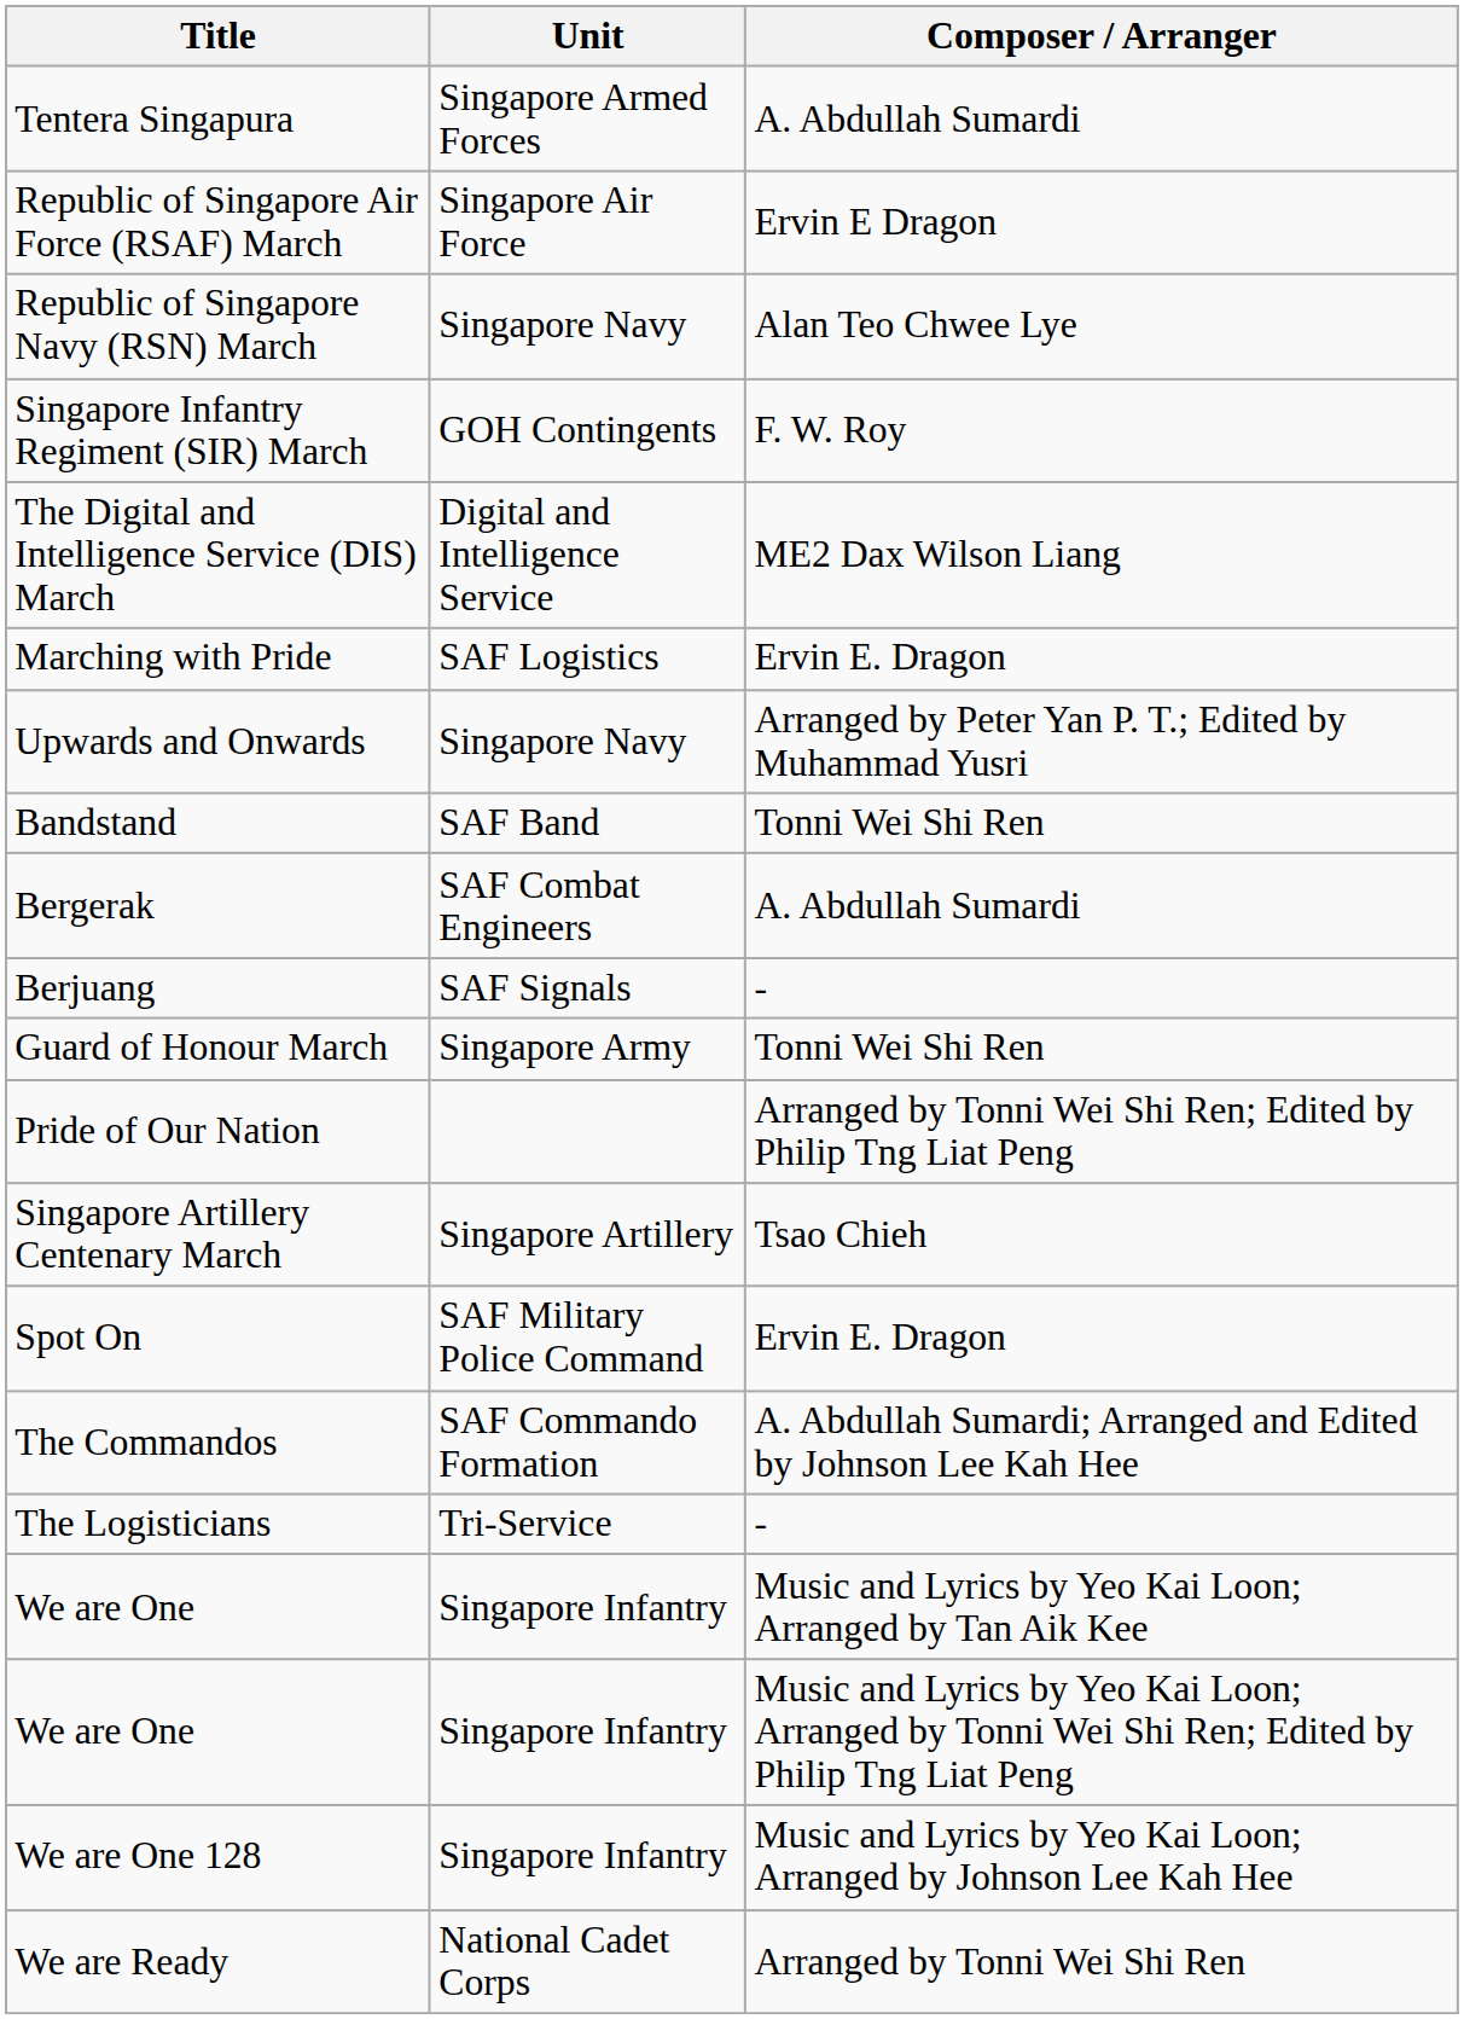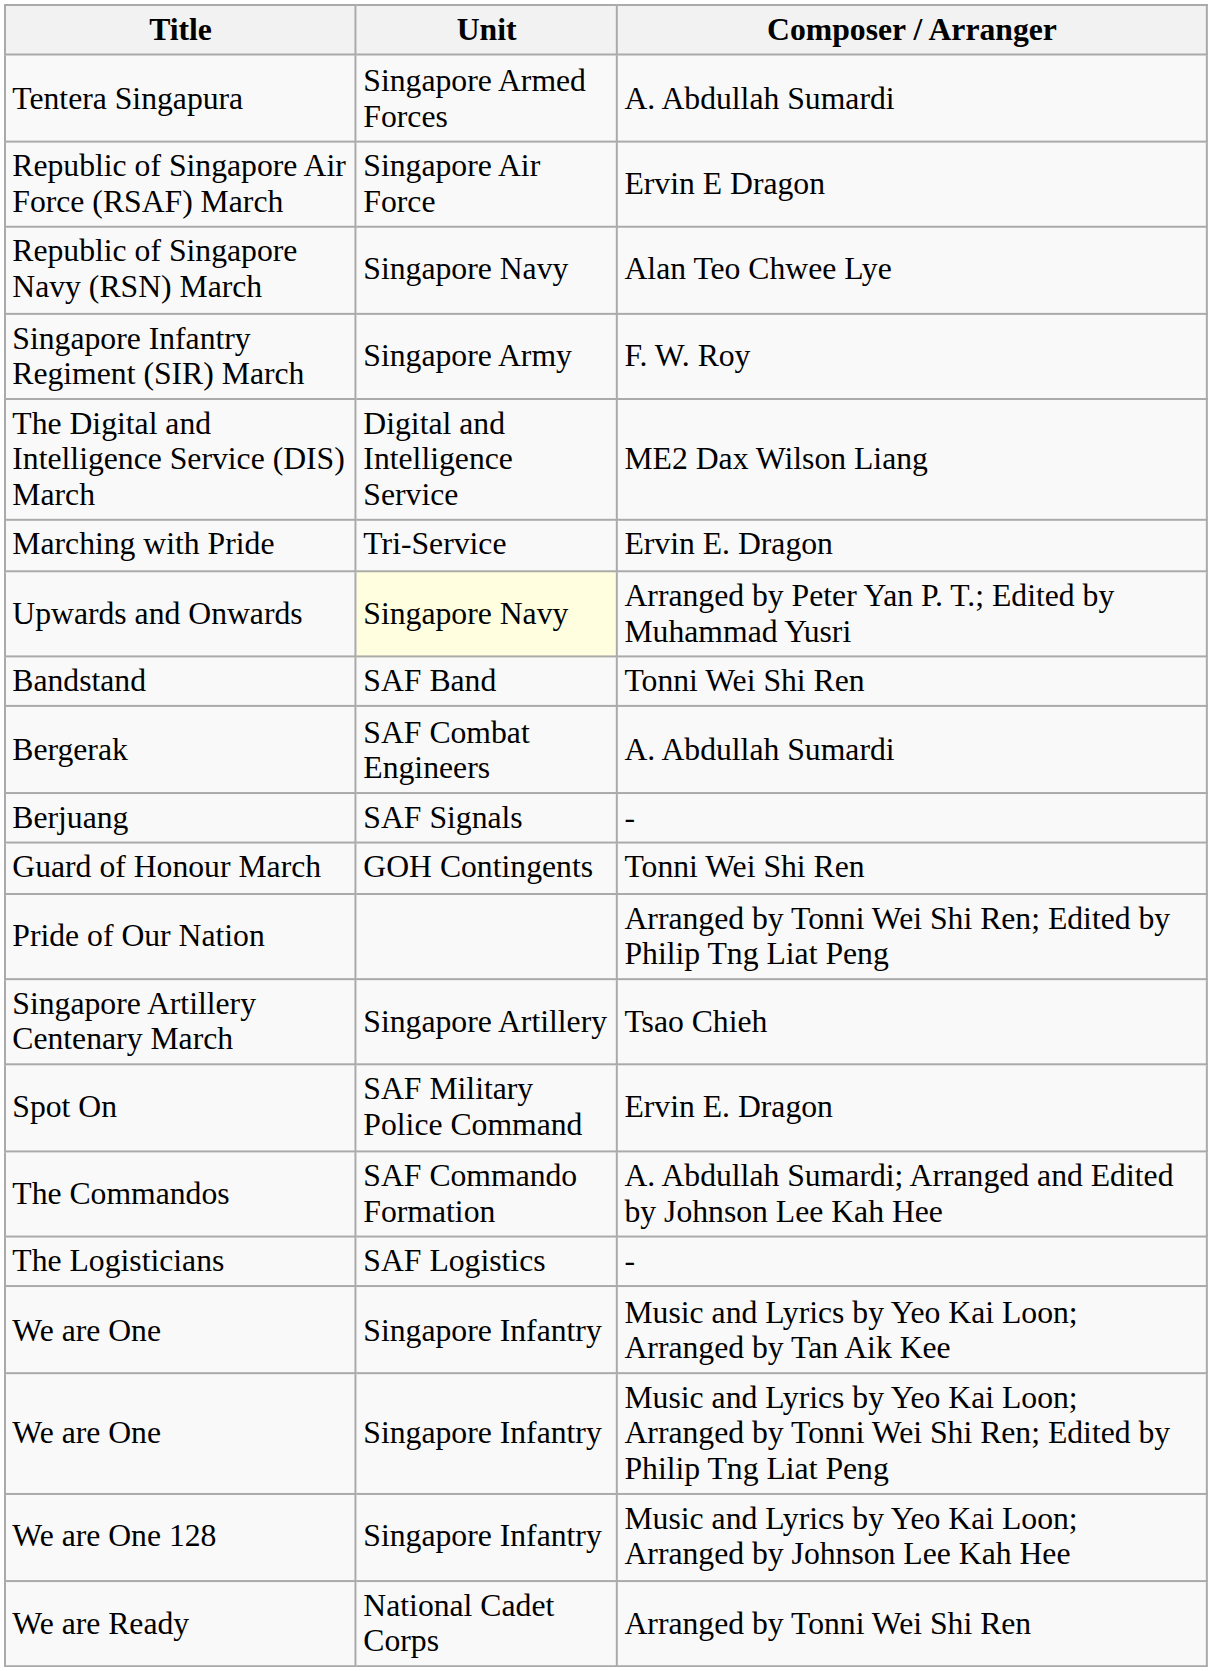Singapore Infantry Regiment (SIR) March | Unit: GOH Contingents -> Singapore Army
Marching with Pride | Unit: SAF Logistics -> Tri-Service
Upwards and Onwards | Unit: no background -> lightyellow background
Guard of Honour March | Unit: Singapore Army -> GOH Contingents
The Logisticians | Unit: Tri-Service -> SAF Logistics
